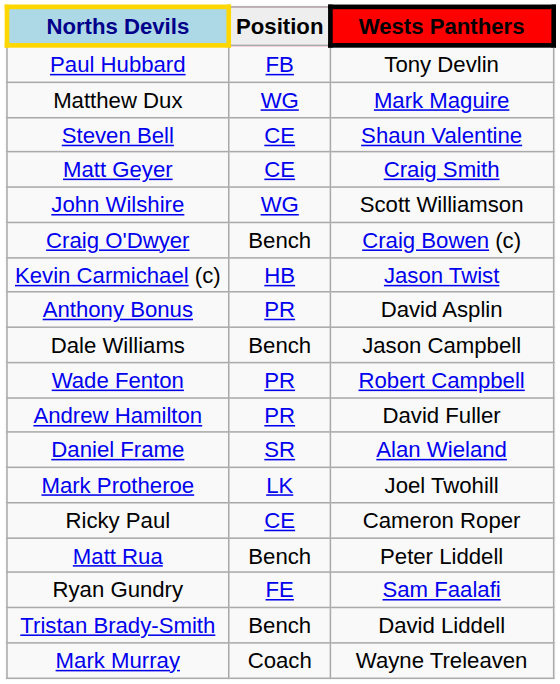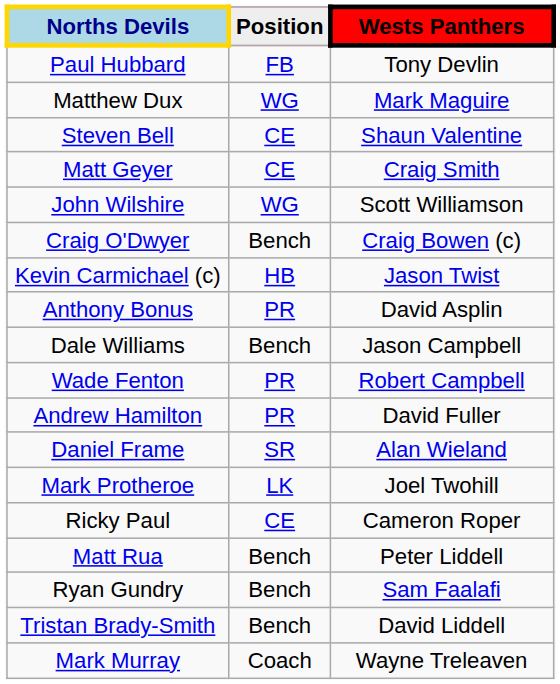Ryan Gundry | Position: FE -> Bench
